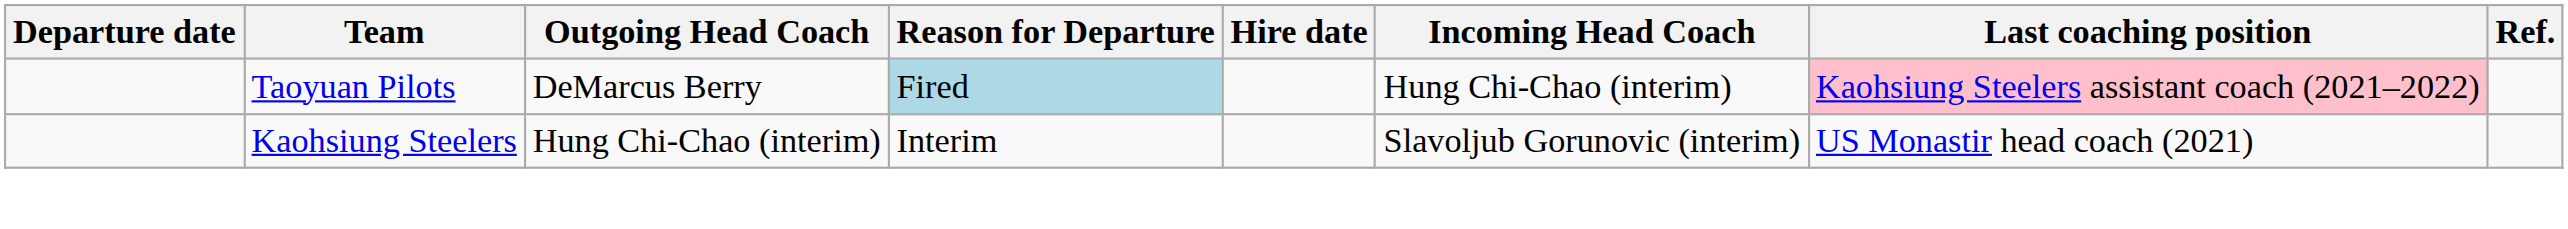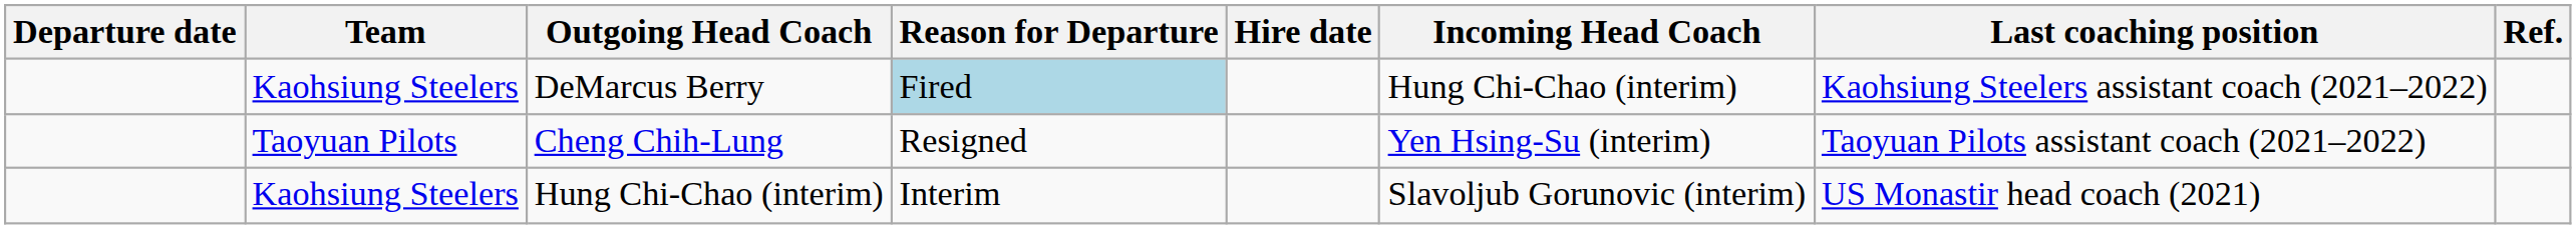DeMarcus Berry | Team: Taoyuan Pilots -> Kaohsiung Steelers
DeMarcus Berry | Last coaching position: pink background -> no background
+ row: Taoyuan Pilots | Cheng Chih-Lung | Resigned | Yen Hsing-Su (interim) | Taoyuan Pilots assistant coach (2021–2022)
